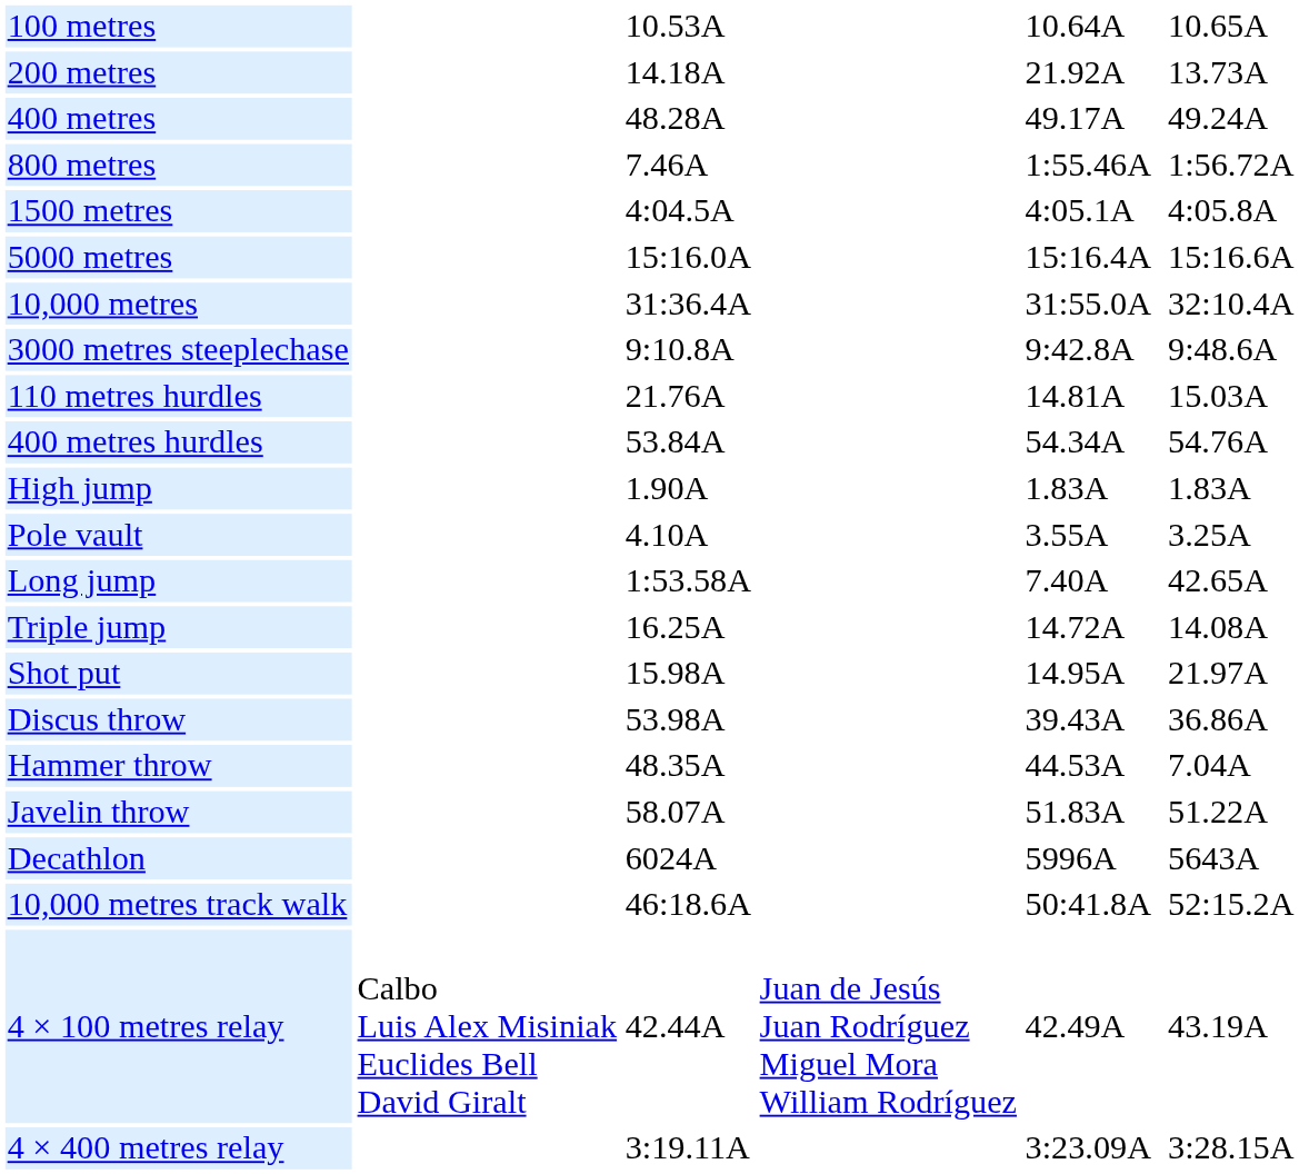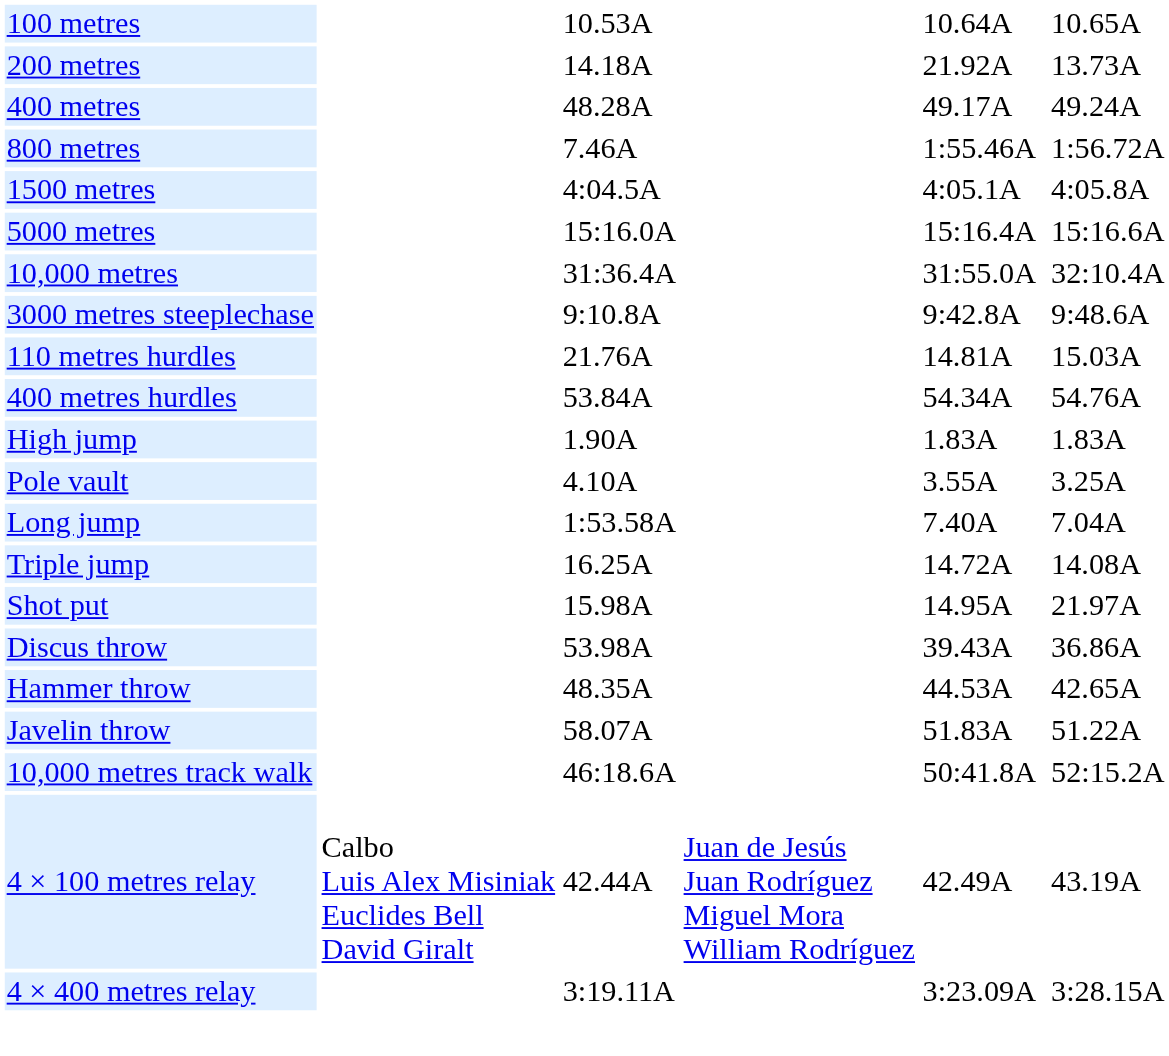Long jump | column 7: 42.65A -> 7.04A
Hammer throw | column 7: 7.04A -> 42.65A
- row: Decathlon | 6024A | 5996A | 5643A
